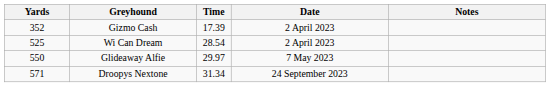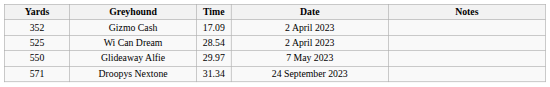Gizmo Cash | Time: 17.39 -> 17.09
